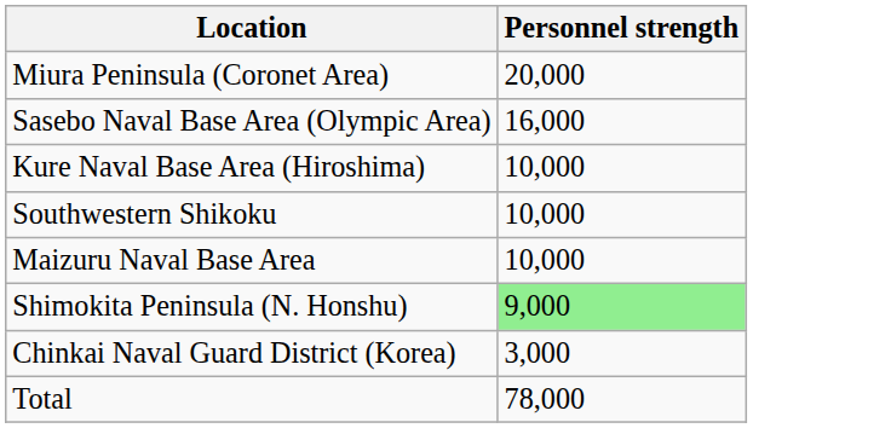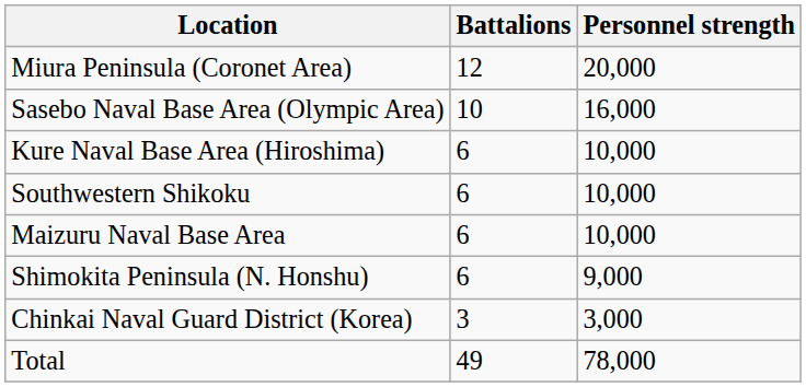+ column: Battalions | 12 | 10 | 6 | 6 | 6 | 6 | 3 | 49
Shimokita Peninsula (N. Honshu) | Personnel strength: lightgreen background -> no background
